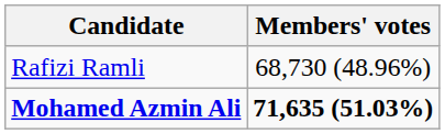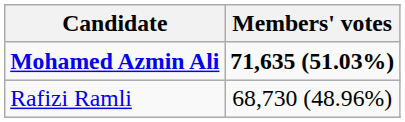rows swapped: Mohamed Azmin Ali <-> Rafizi Ramli
